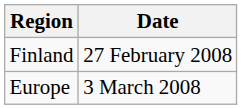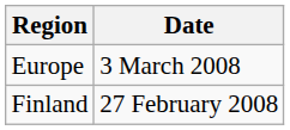rows swapped: Finland <-> Europe
